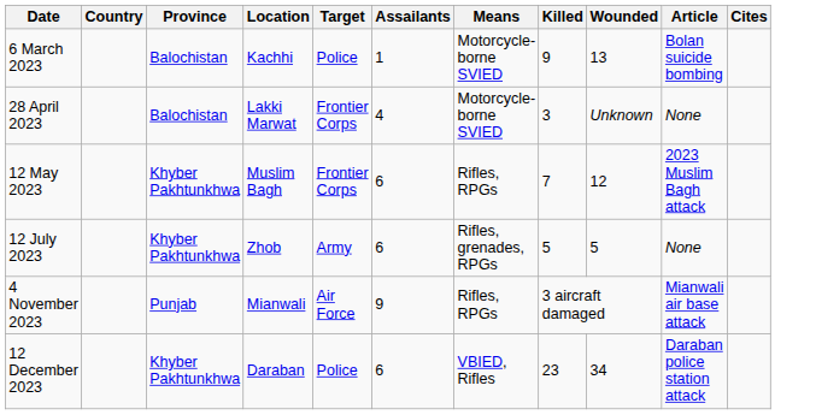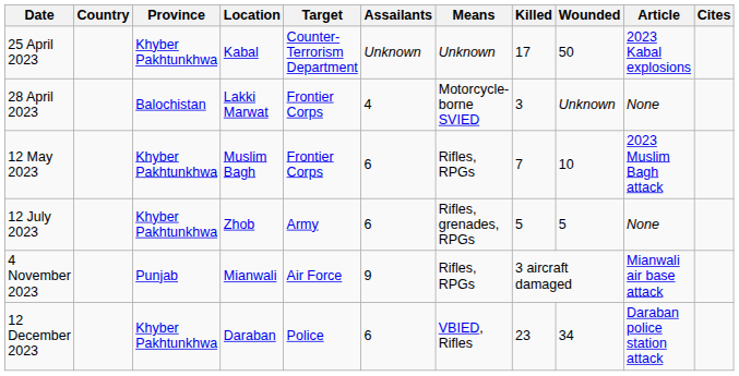- row: 6 March 2023 | Balochistan | Kachhi | Police | 1 | Motorcycle-borne SVIED | 9 | 13 | Bolan suicide bombing
+ row: 25 April 2023 | Khyber Pakhtunkhwa | Kabal | Counter-Terrorism Department | Unknown | Unknown | 17 | 50 | 2023 Kabal explosions
12 May 2023 | Wounded: 12 -> 10
